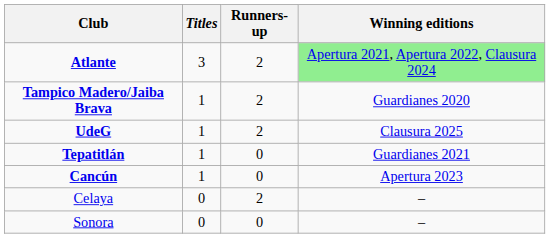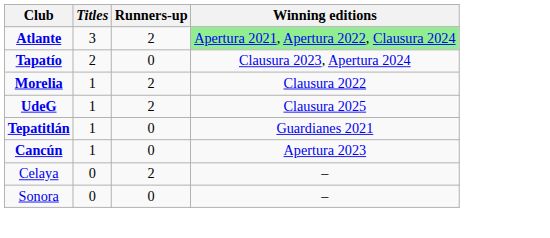+ row: Tapatío | 2 | 0 | Clausura 2023, Apertura 2024
- row: Tampico Madero/Jaiba Brava | 1 | 2 | Guardianes 2020
+ row: Morelia | 1 | 2 | Clausura 2022
